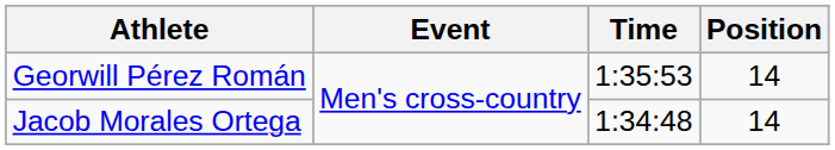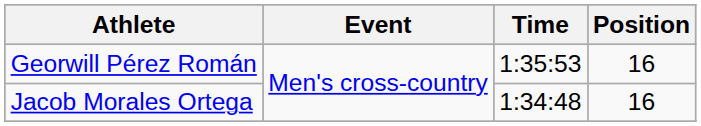Georwill Pérez Román | Position: 14 -> 16
Jacob Morales Ortega | Position: 14 -> 16
